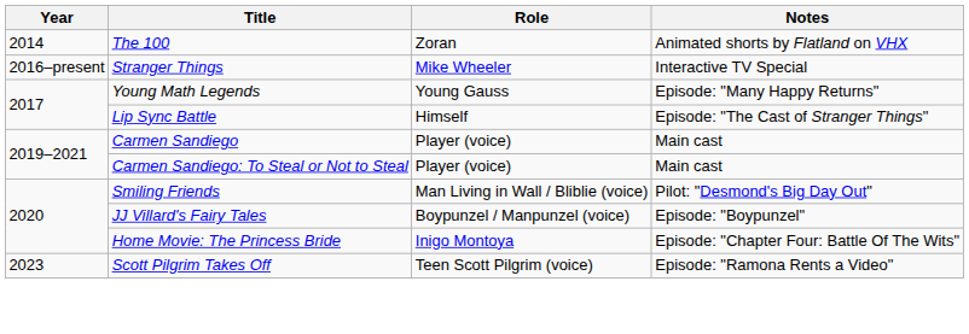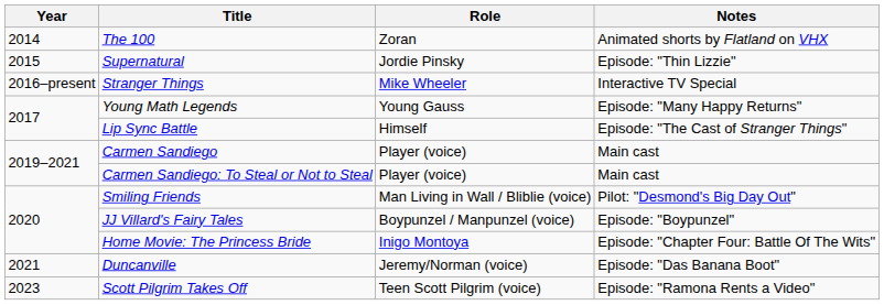+ row: 2015 | Supernatural | Jordie Pinsky | Episode: "Thin Lizzie"
+ row: 2021 | Duncanville | Jeremy/Norman (voice) | Episode: "Das Banana Boot"
